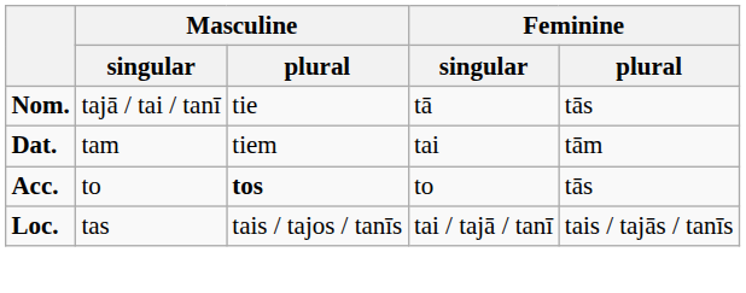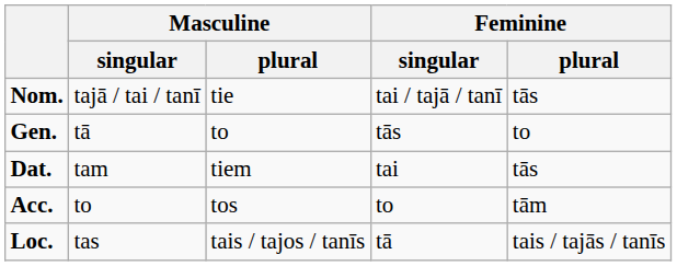Nom. | Feminine / singular: tā -> tai / tajā / tanī
+ row: Gen. | tā | to | tās | to
Dat. | Feminine / plural: tām -> tās
Acc. | Masculine / plural: bold -> normal
Acc. | Feminine / plural: tās -> tām
Loc. | Feminine / singular: tai / tajā / tanī -> tā
